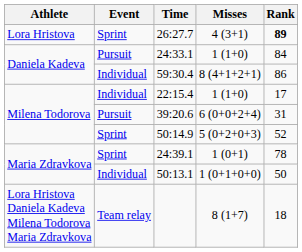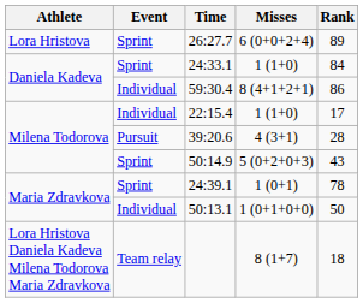26:27.7 | Misses: 4 (3+1) -> 6 (0+0+2+4)
26:27.7 | Rank: bold -> normal
24:33.1 | Event: Pursuit -> Sprint
39:20.6 | Misses: 6 (0+0+2+4) -> 4 (3+1)
39:20.6 | Rank: 31 -> 28
50:14.9 | Rank: 52 -> 43
